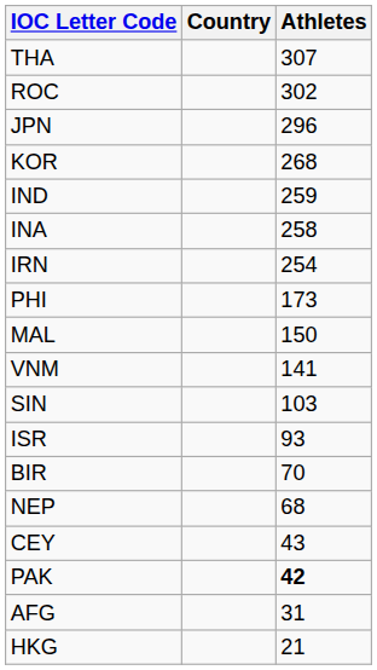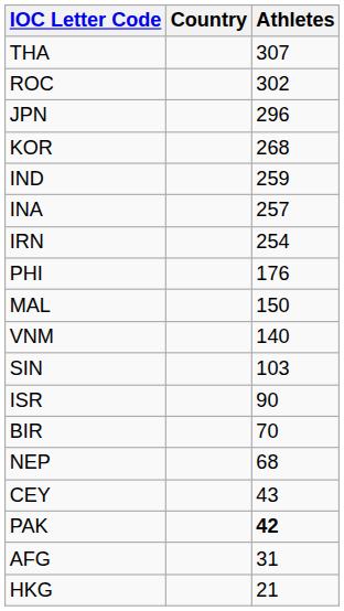INA | Athletes: 258 -> 257
PHI | Athletes: 173 -> 176
VNM | Athletes: 141 -> 140
ISR | Athletes: 93 -> 90
